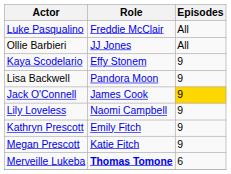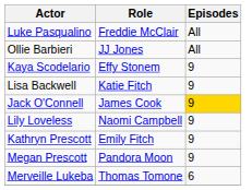Lisa Backwell | Role: Pandora Moon -> Katie Fitch
Megan Prescott | Role: Katie Fitch -> Pandora Moon
Merveille Lukeba | Role: bold -> normal
